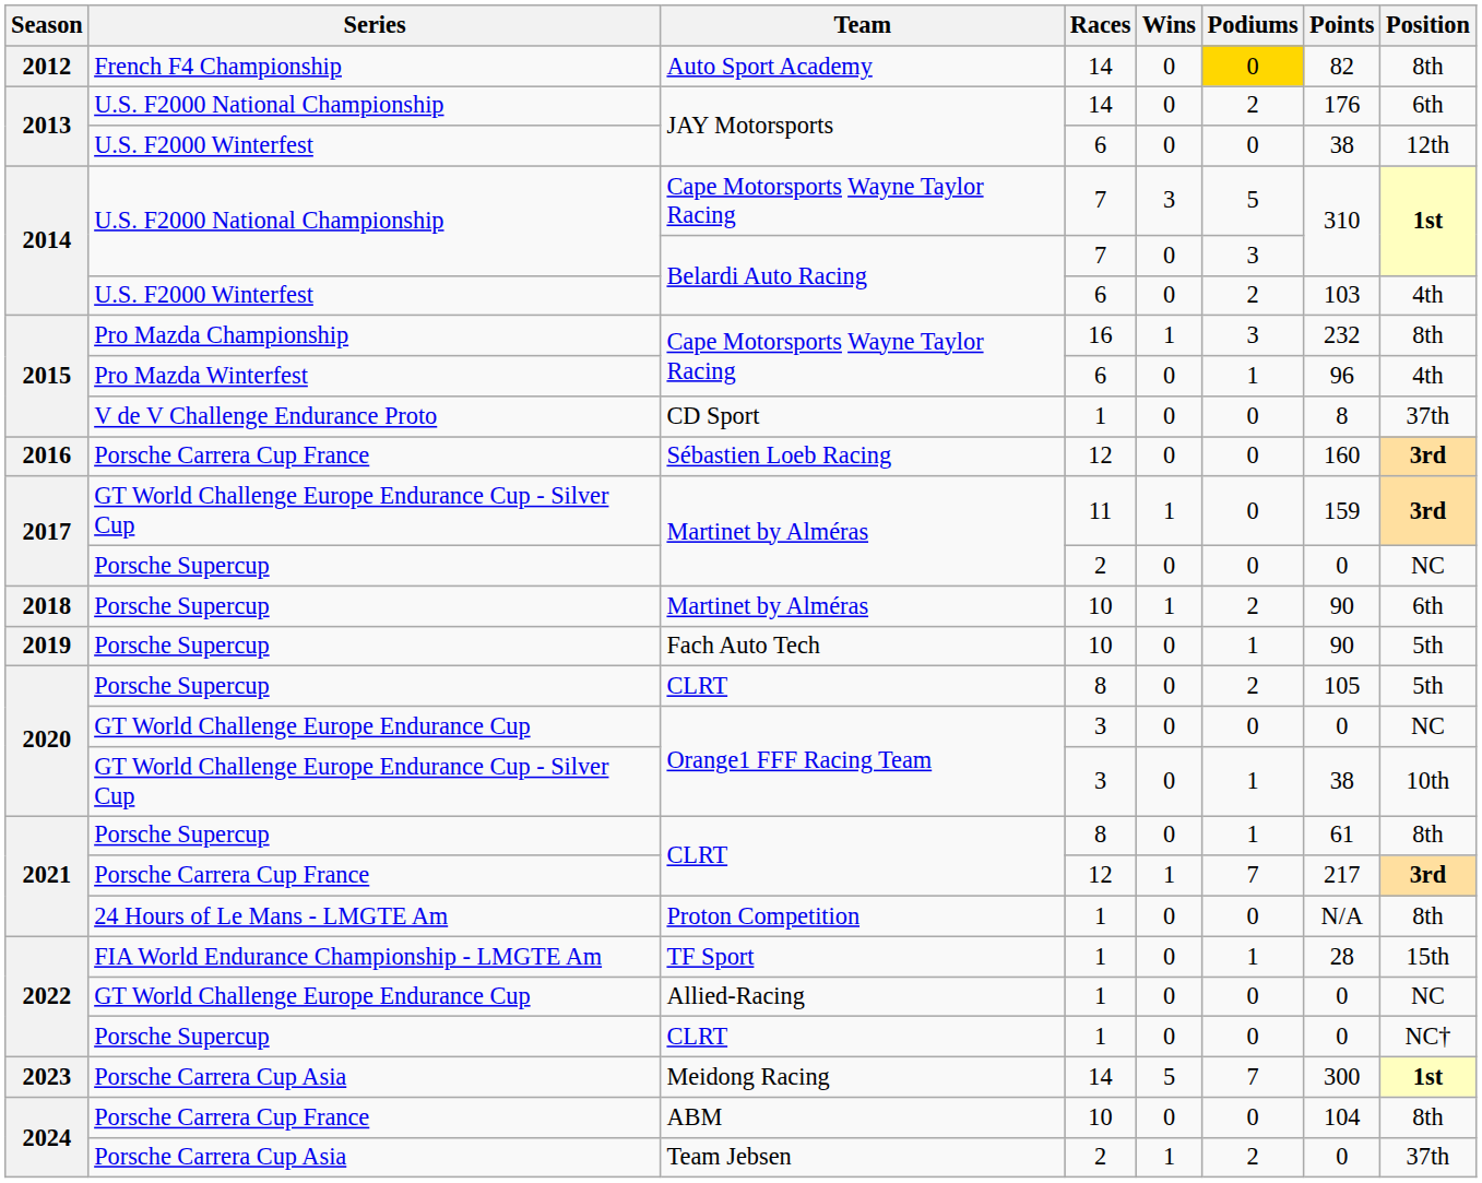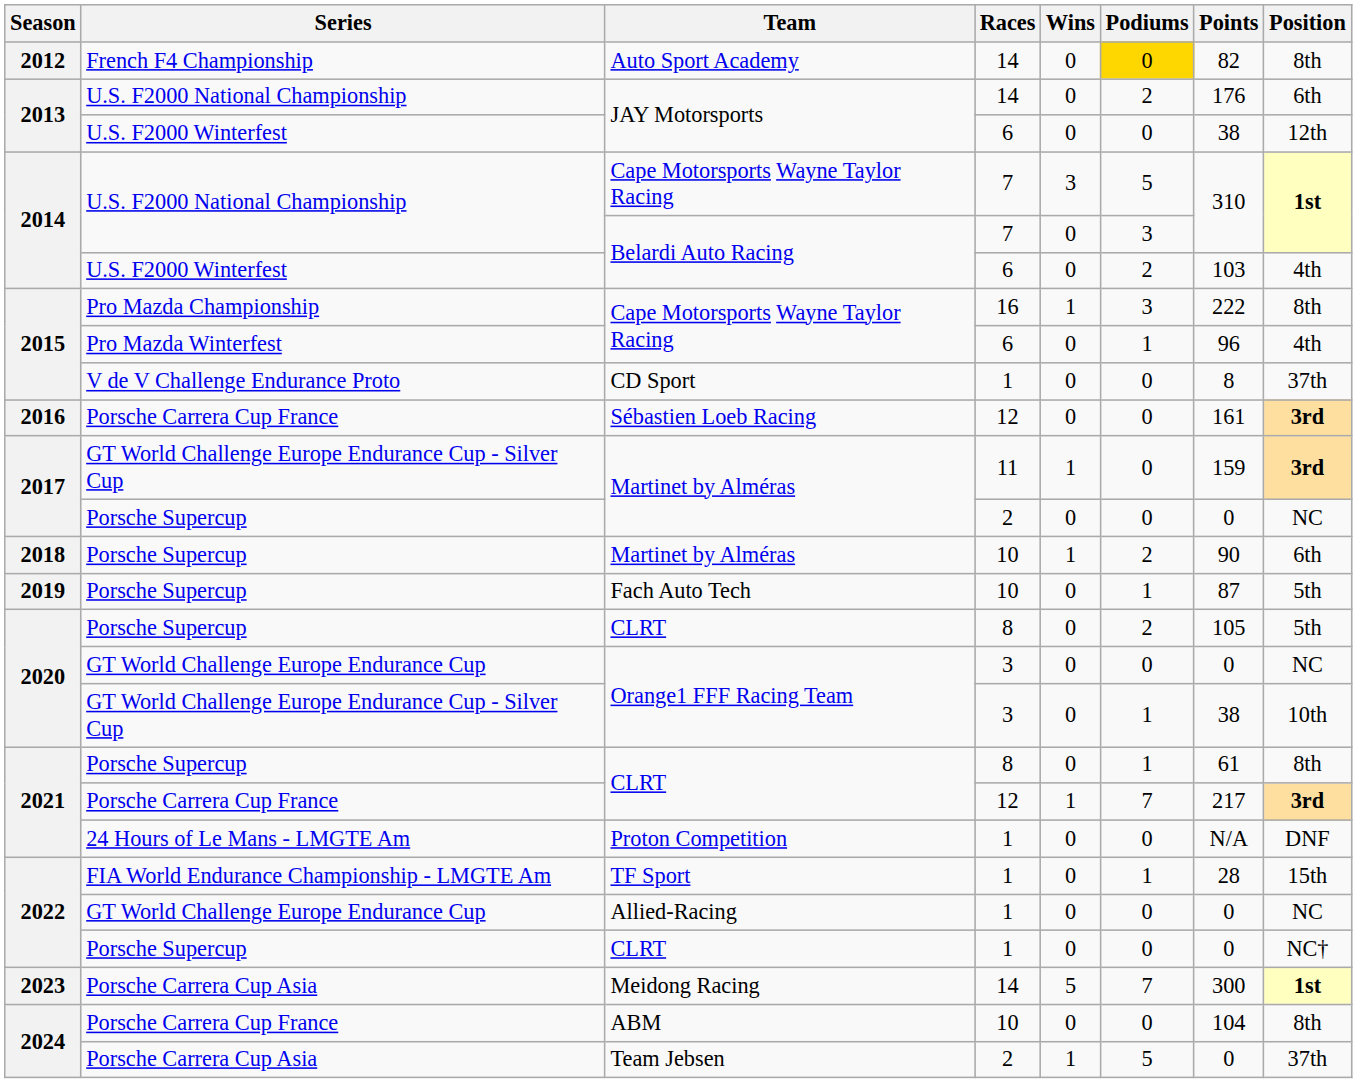Cape Motorsports Wayne Taylor Racing / 16 | Points: 232 -> 222
Sébastien Loeb Racing | Points: 160 -> 161
Fach Auto Tech | Points: 90 -> 87
Proton Competition | Position: 8th -> DNF
Team Jebsen | Podiums: 2 -> 5
